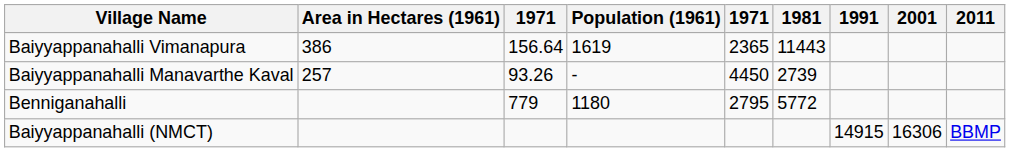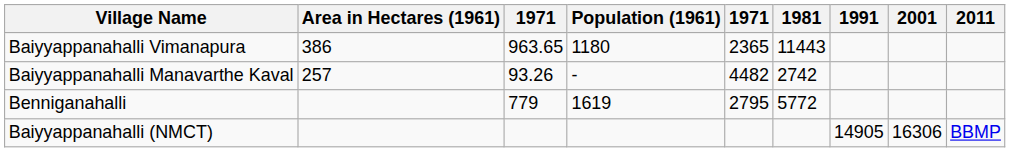Baiyyappanahalli Vimanapura | column 3: 156.64 -> 963.65
Baiyyappanahalli Vimanapura | Population (1961): 1619 -> 1180
Baiyyappanahalli Manavarthe Kaval | column 5: 4450 -> 4482
Baiyyappanahalli Manavarthe Kaval | 1981: 2739 -> 2742
Benniganahalli | Population (1961): 1180 -> 1619
Baiyyappanahalli (NMCT) | 1991: 14915 -> 14905
